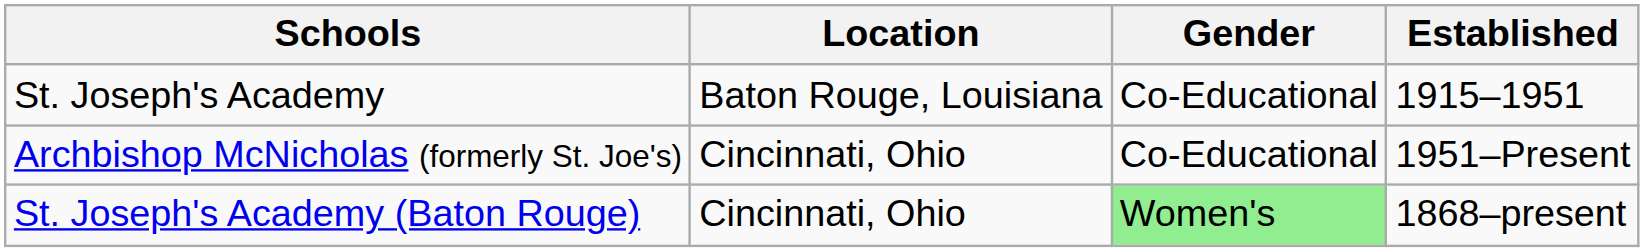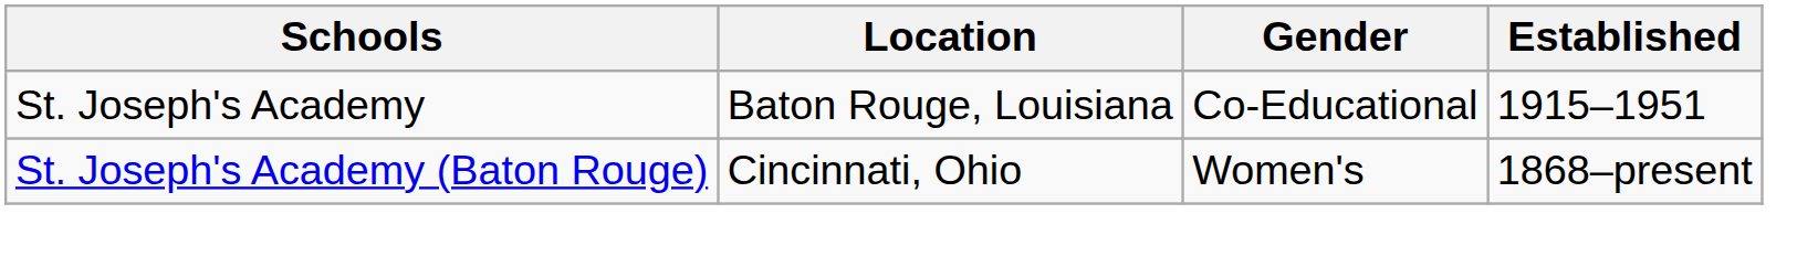- row: Archbishop McNicholas (formerly St. Joe's) | Cincinnati, Ohio | Co-Educational | 1951–Present
St. Joseph's Academy (Baton Rouge) | Gender: lightgreen background -> no background
